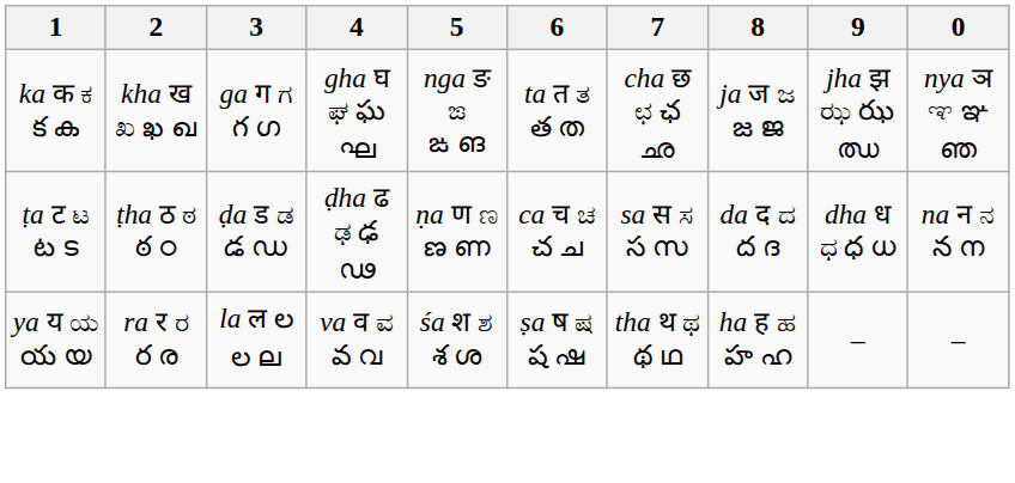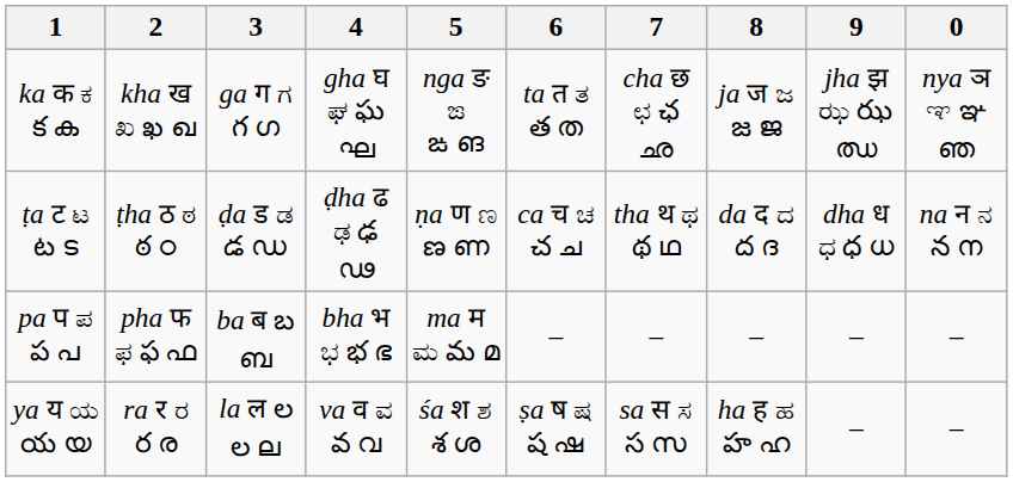ṭa ट ಟ ట ട | 7: sa स ಸ స സ -> tha थ ಥ థ ഥ
+ row: pa प ಪ ప പ | pha फ ಫ ఫ ഫ | ba ब బ ബ | bha भ ಭ భ ഭ | ma म ಮ మ മ | – | – | – | – | –
ya य ಯ య യ | 7: tha थ ಥ థ ഥ -> sa स ಸ స സ
